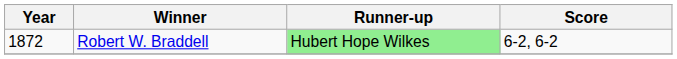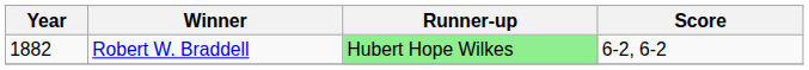Robert W. Braddell | Year: 1872 -> 1882
